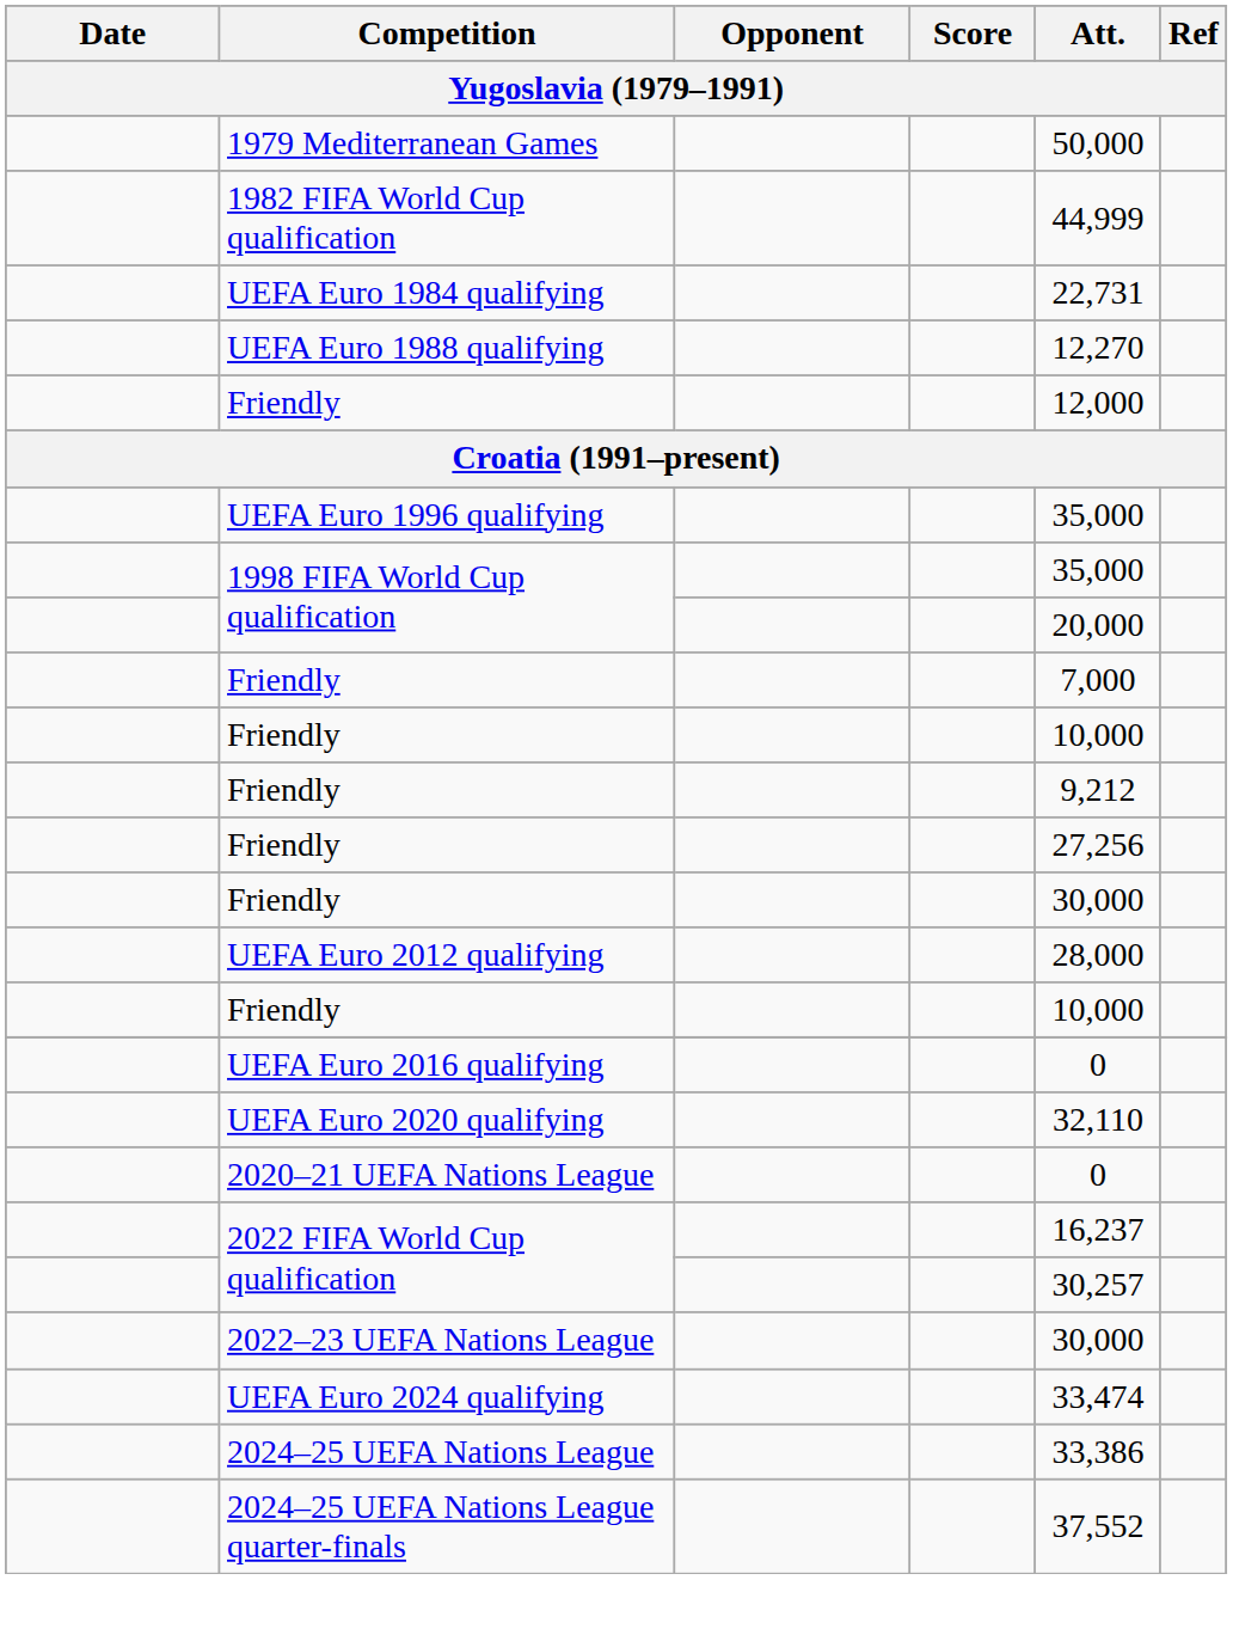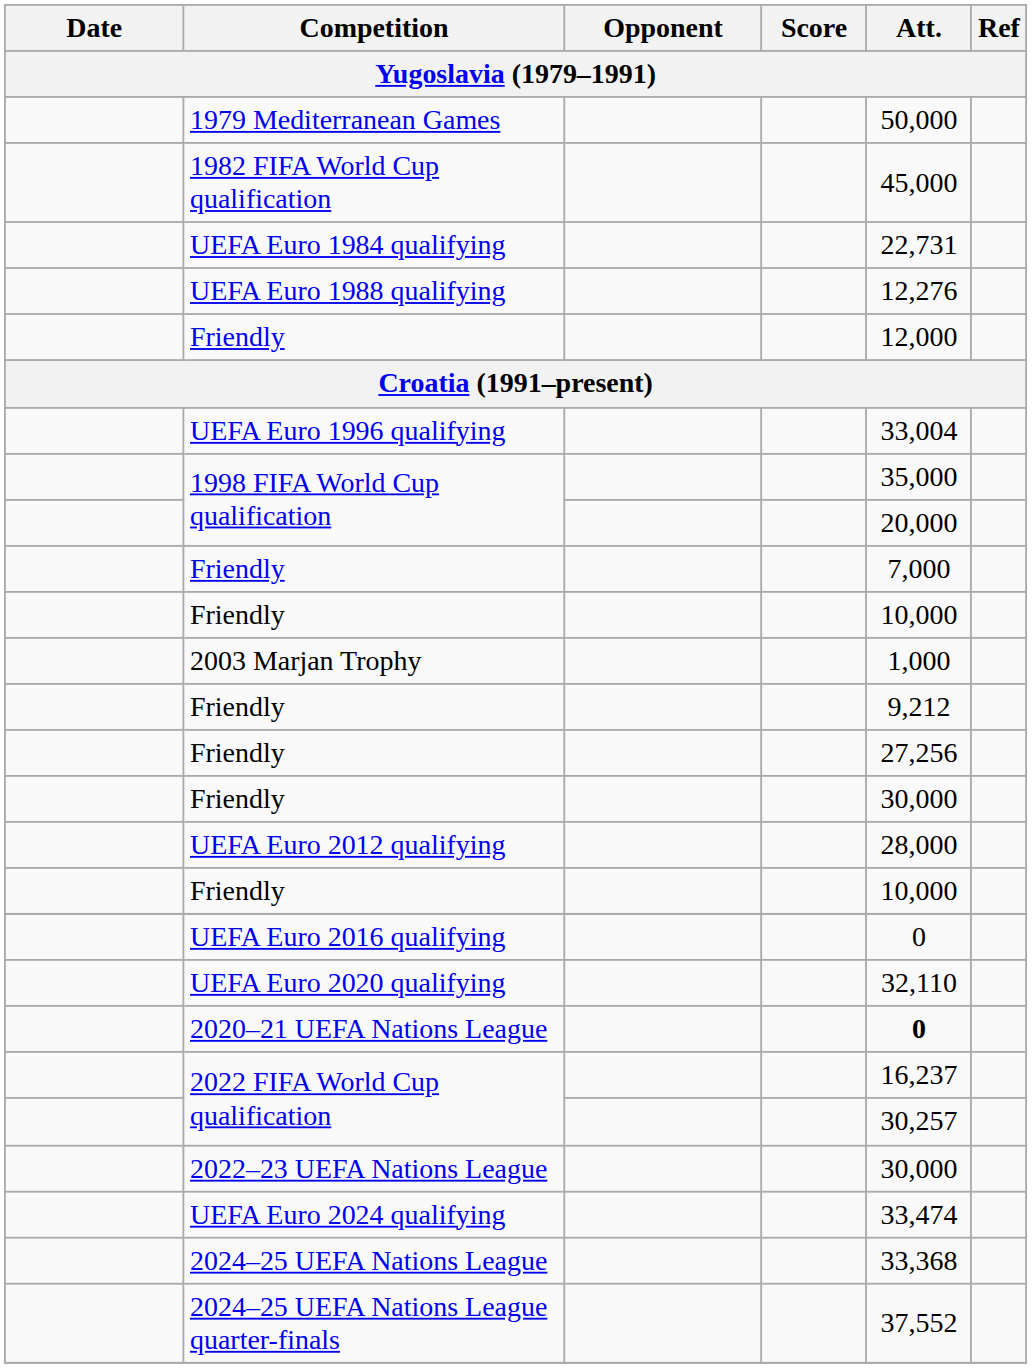1982 FIFA World Cup qualification | Att.: 44,999 -> 45,000
UEFA Euro 1988 qualifying | Att.: 12,270 -> 12,276
UEFA Euro 1996 qualifying | Att.: 35,000 -> 33,004
+ row: 2003 Marjan Trophy | 1,000
2020–21 UEFA Nations League | Att.: normal -> bold
2024–25 UEFA Nations League | Att.: 33,386 -> 33,368
